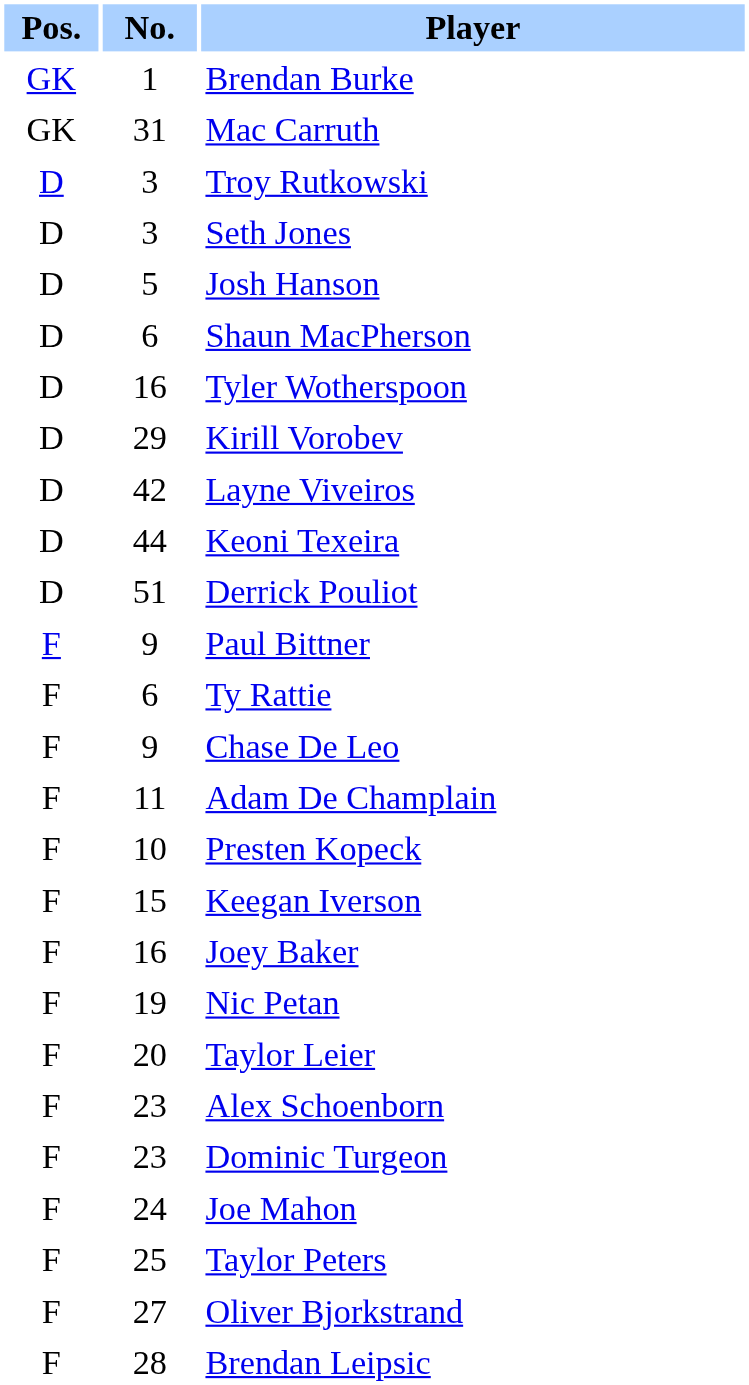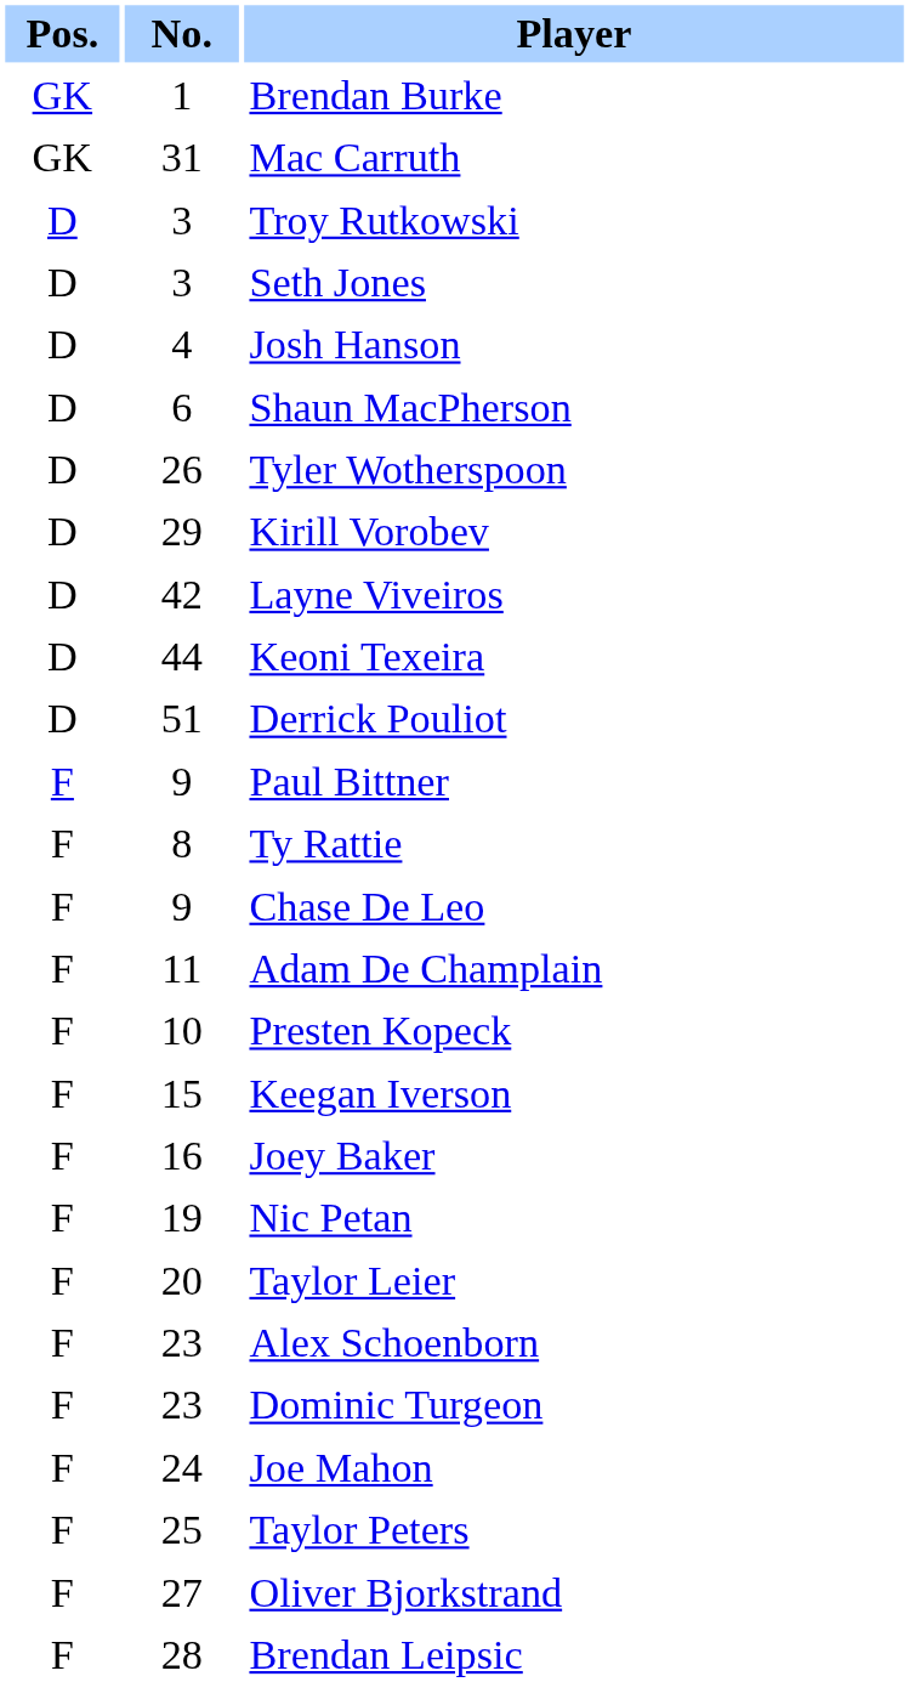Josh Hanson | No.: 5 -> 4
Tyler Wotherspoon | No.: 16 -> 26
Ty Rattie | No.: 6 -> 8
